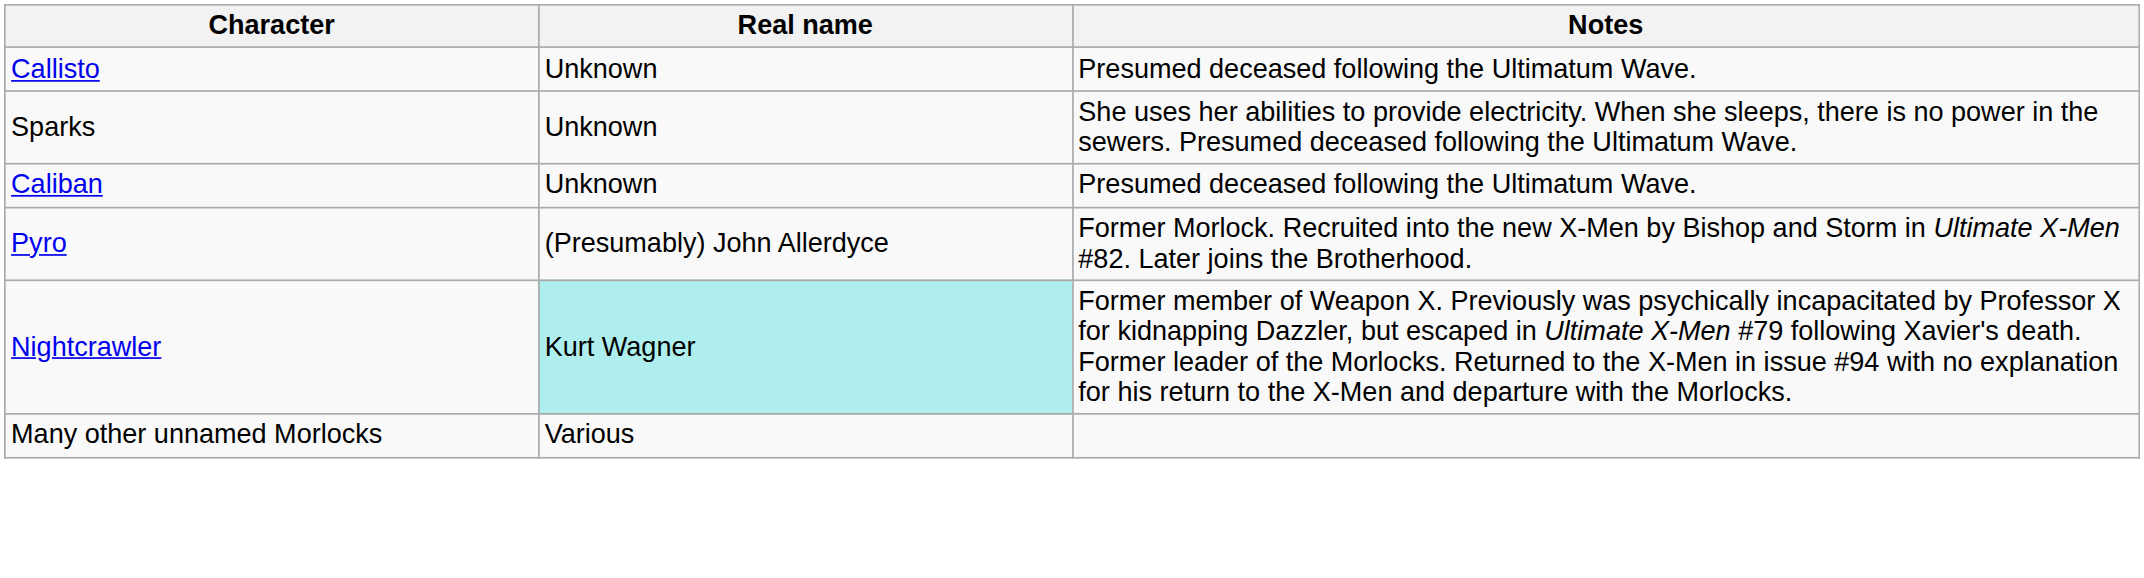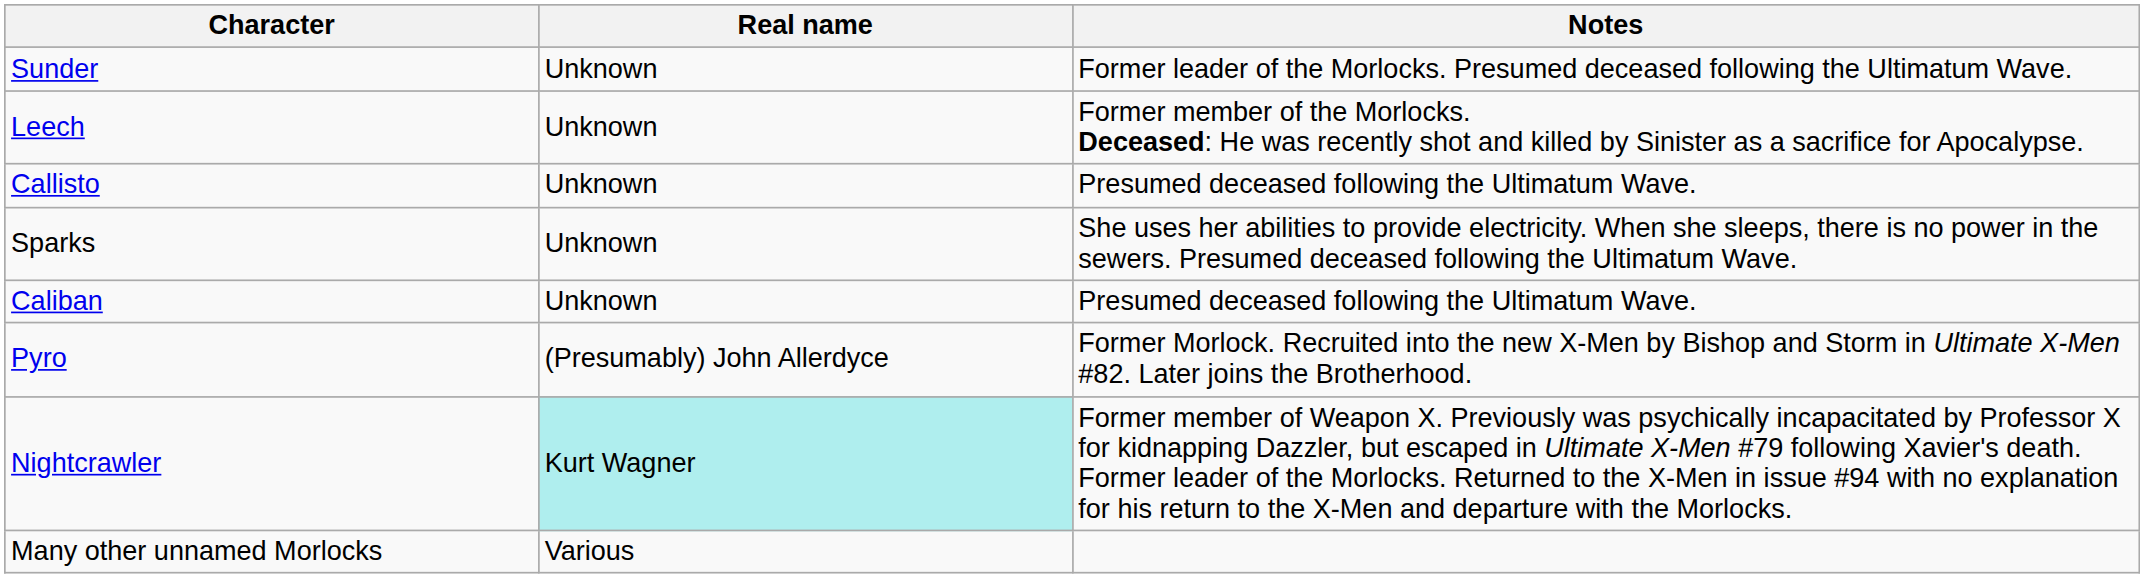+ row: Sunder | Unknown | Former leader of the Morlocks. Presumed deceased following the Ultimatum Wave.
+ row: Leech | Unknown | Former member of the Morlocks. Deceased: He was recently shot and killed by Sinister as a sacrifice for Apocalypse.
